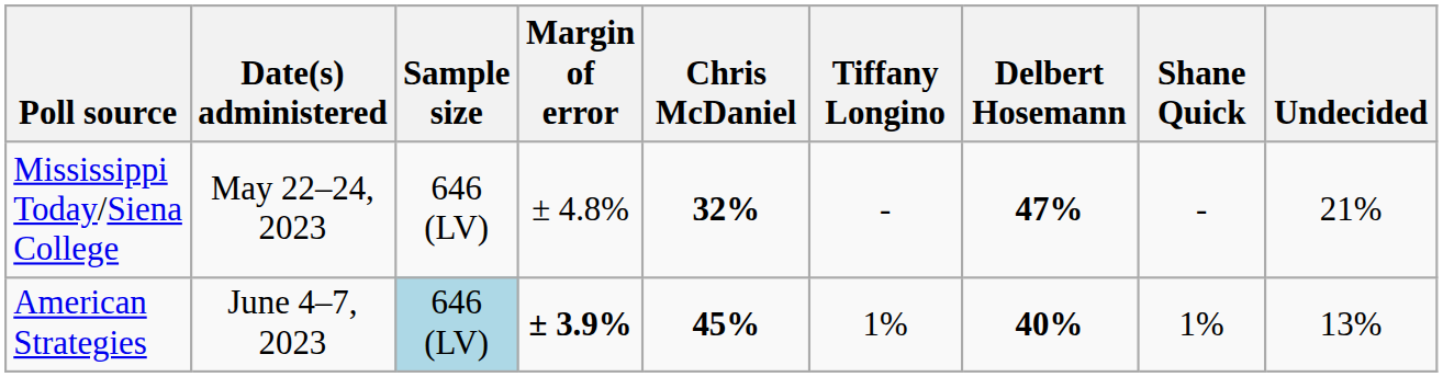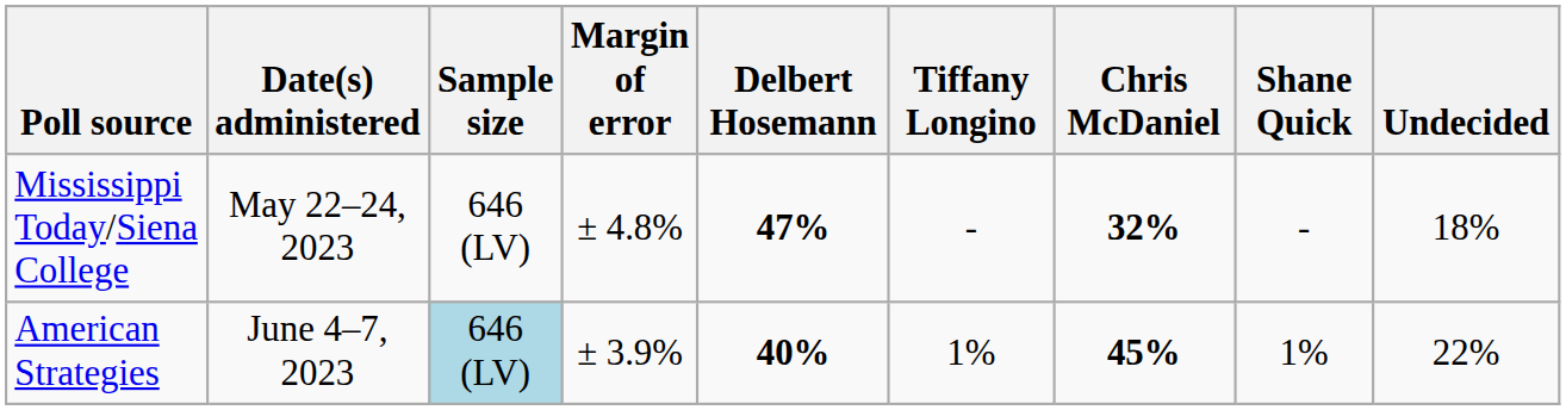columns swapped: Delbert Hosemann <-> Chris McDaniel
Mississippi Today/Siena College | Undecided: 21% -> 18%
American Strategies | Margin of error: bold -> normal
American Strategies | Undecided: 13% -> 22%
